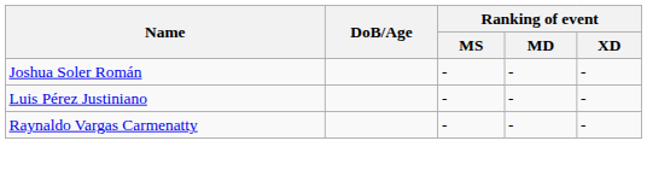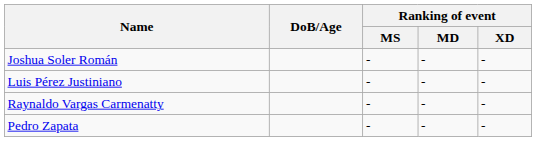+ row: Pedro Zapata | - | - | -
